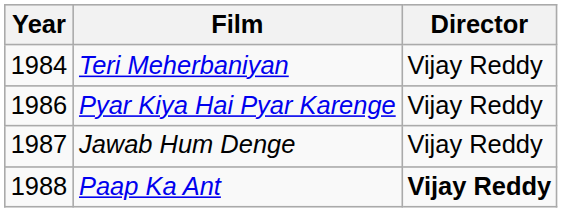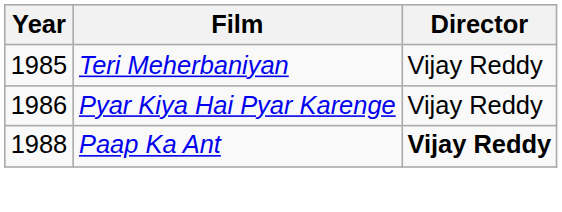Teri Meherbaniyan | Year: 1984 -> 1985
- row: 1987 | Jawab Hum Denge | Vijay Reddy
